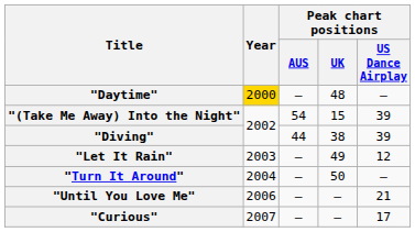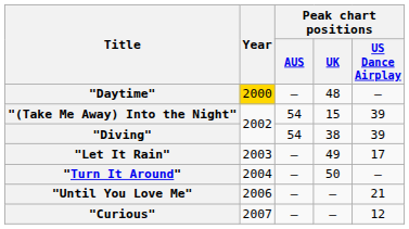"Diving" | Peak chart positions / AUS: 44 -> 54
"Let It Rain" | Peak chart positions / US Dance Airplay: 12 -> 17
"Curious" | Peak chart positions / US Dance Airplay: 17 -> 12
